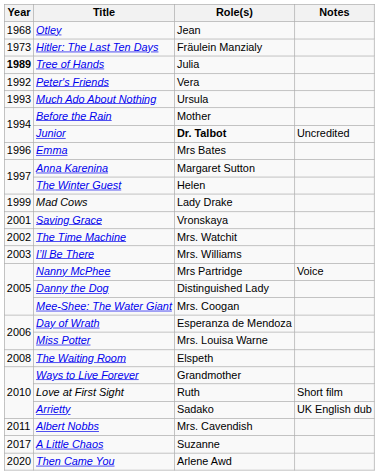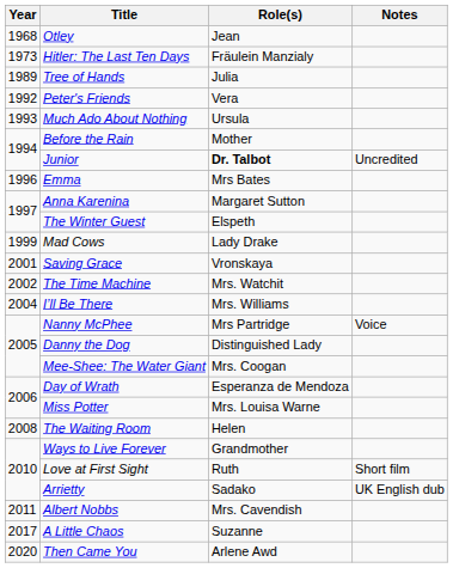Tree of Hands | Year: bold -> normal
The Winter Guest | Role(s): Helen -> Elspeth
I’ll Be There | Year: 2003 -> 2004
The Waiting Room | Role(s): Elspeth -> Helen
